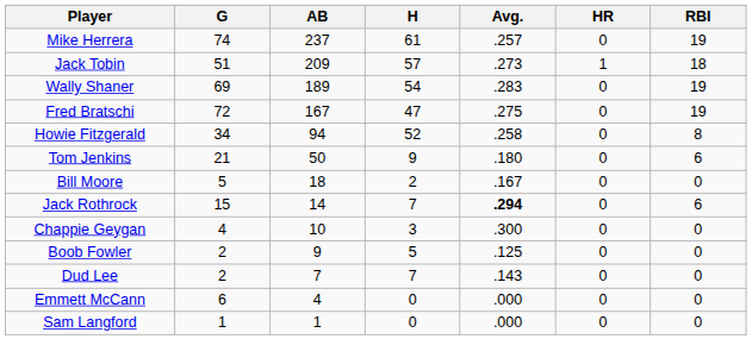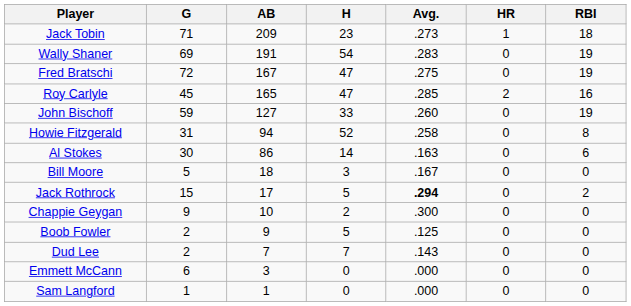- row: Mike Herrera | 74 | 237 | 61 | .257 | 0 | 19
Jack Tobin | G: 51 -> 71
Jack Tobin | H: 57 -> 23
Wally Shaner | AB: 189 -> 191
+ row: Roy Carlyle | 45 | 165 | 47 | .285 | 2 | 16
+ row: John Bischoff | 59 | 127 | 33 | .260 | 0 | 19
Howie Fitzgerald | G: 34 -> 31
+ row: Al Stokes | 30 | 86 | 14 | .163 | 0 | 6
- row: Tom Jenkins | 21 | 50 | 9 | .180 | 0 | 6
Bill Moore | H: 2 -> 3
Jack Rothrock | AB: 14 -> 17
Jack Rothrock | H: 7 -> 5
Jack Rothrock | RBI: 6 -> 2
Chappie Geygan | G: 4 -> 9
Chappie Geygan | H: 3 -> 2
Emmett McCann | AB: 4 -> 3
